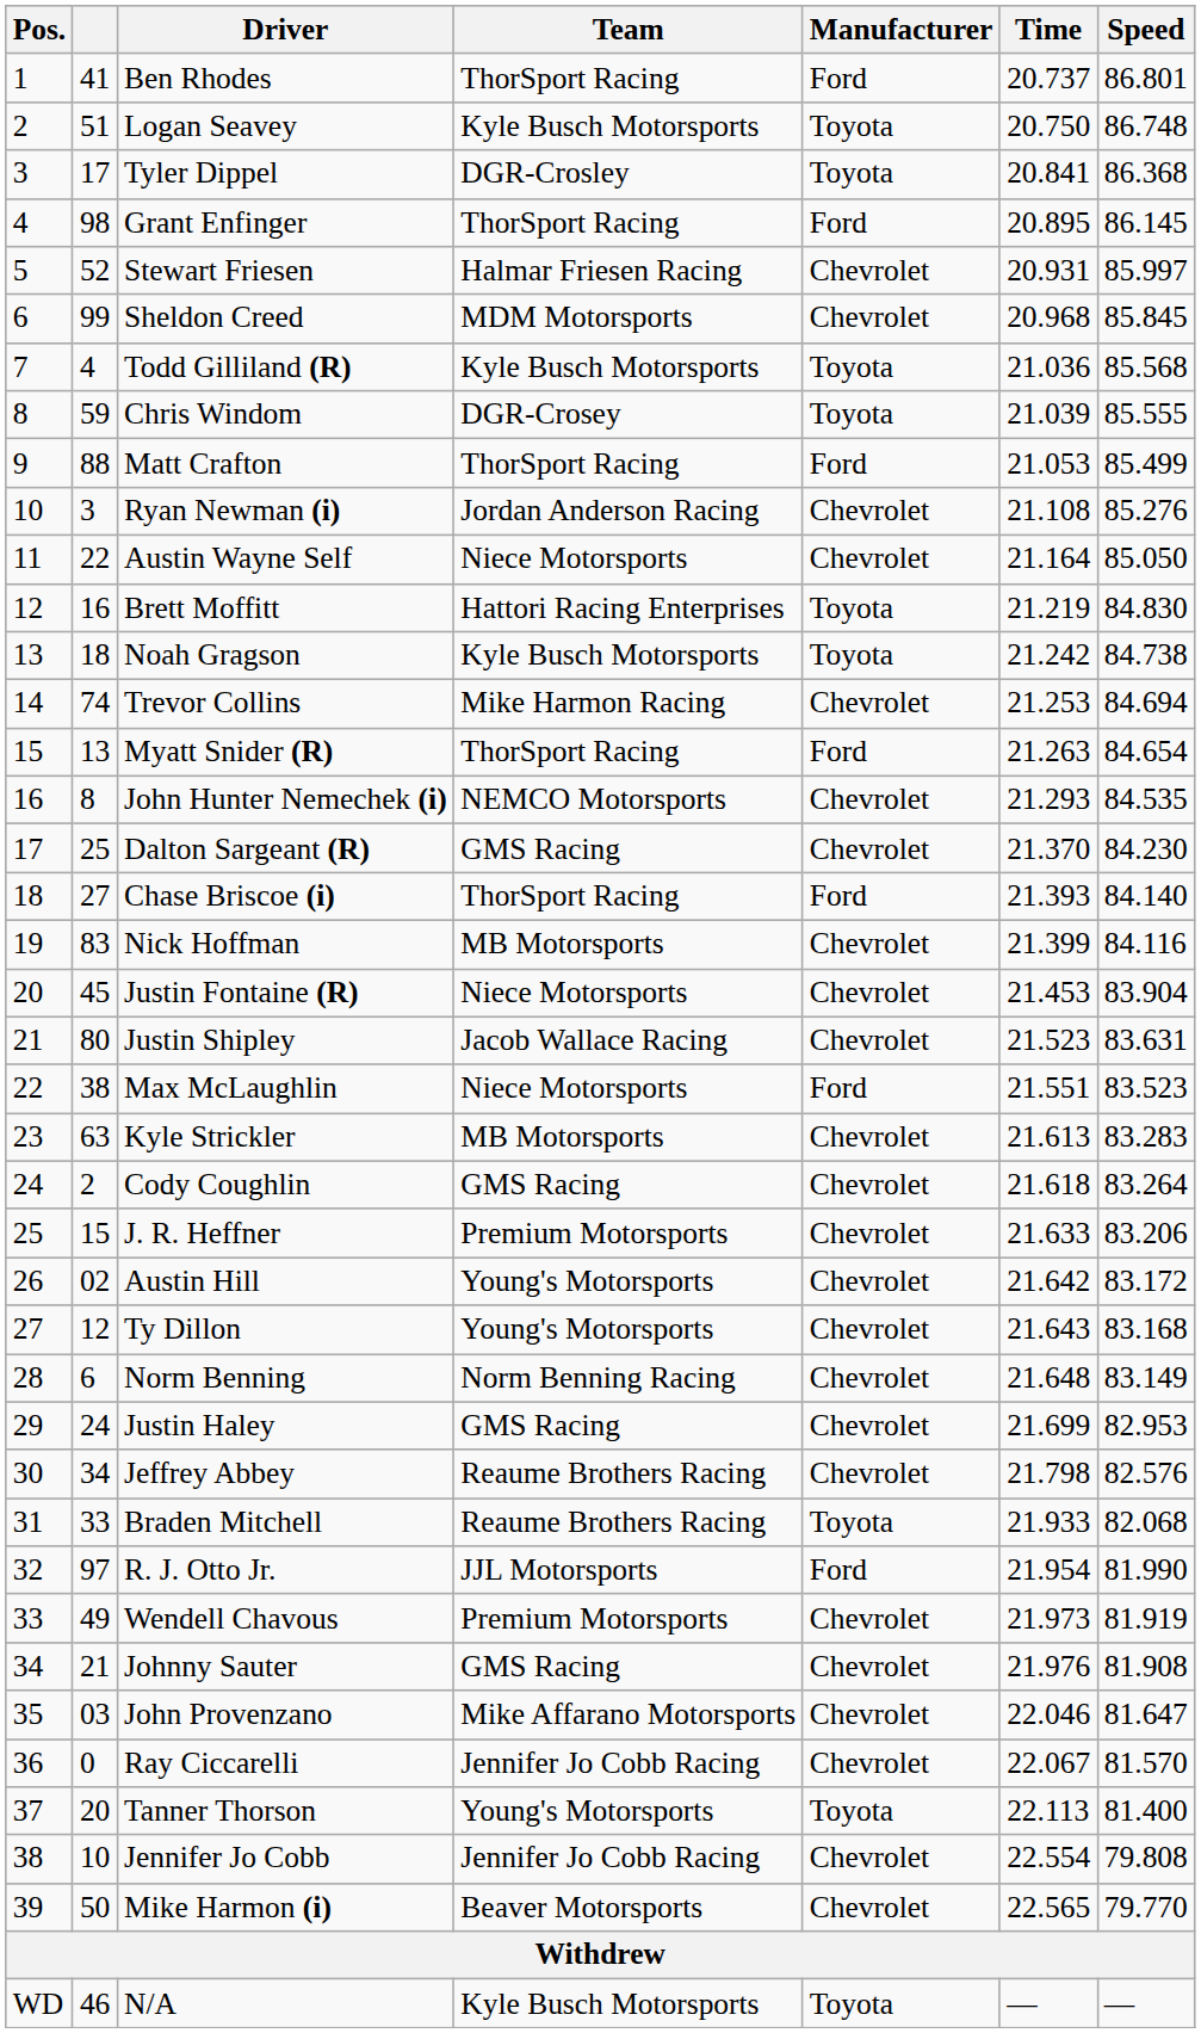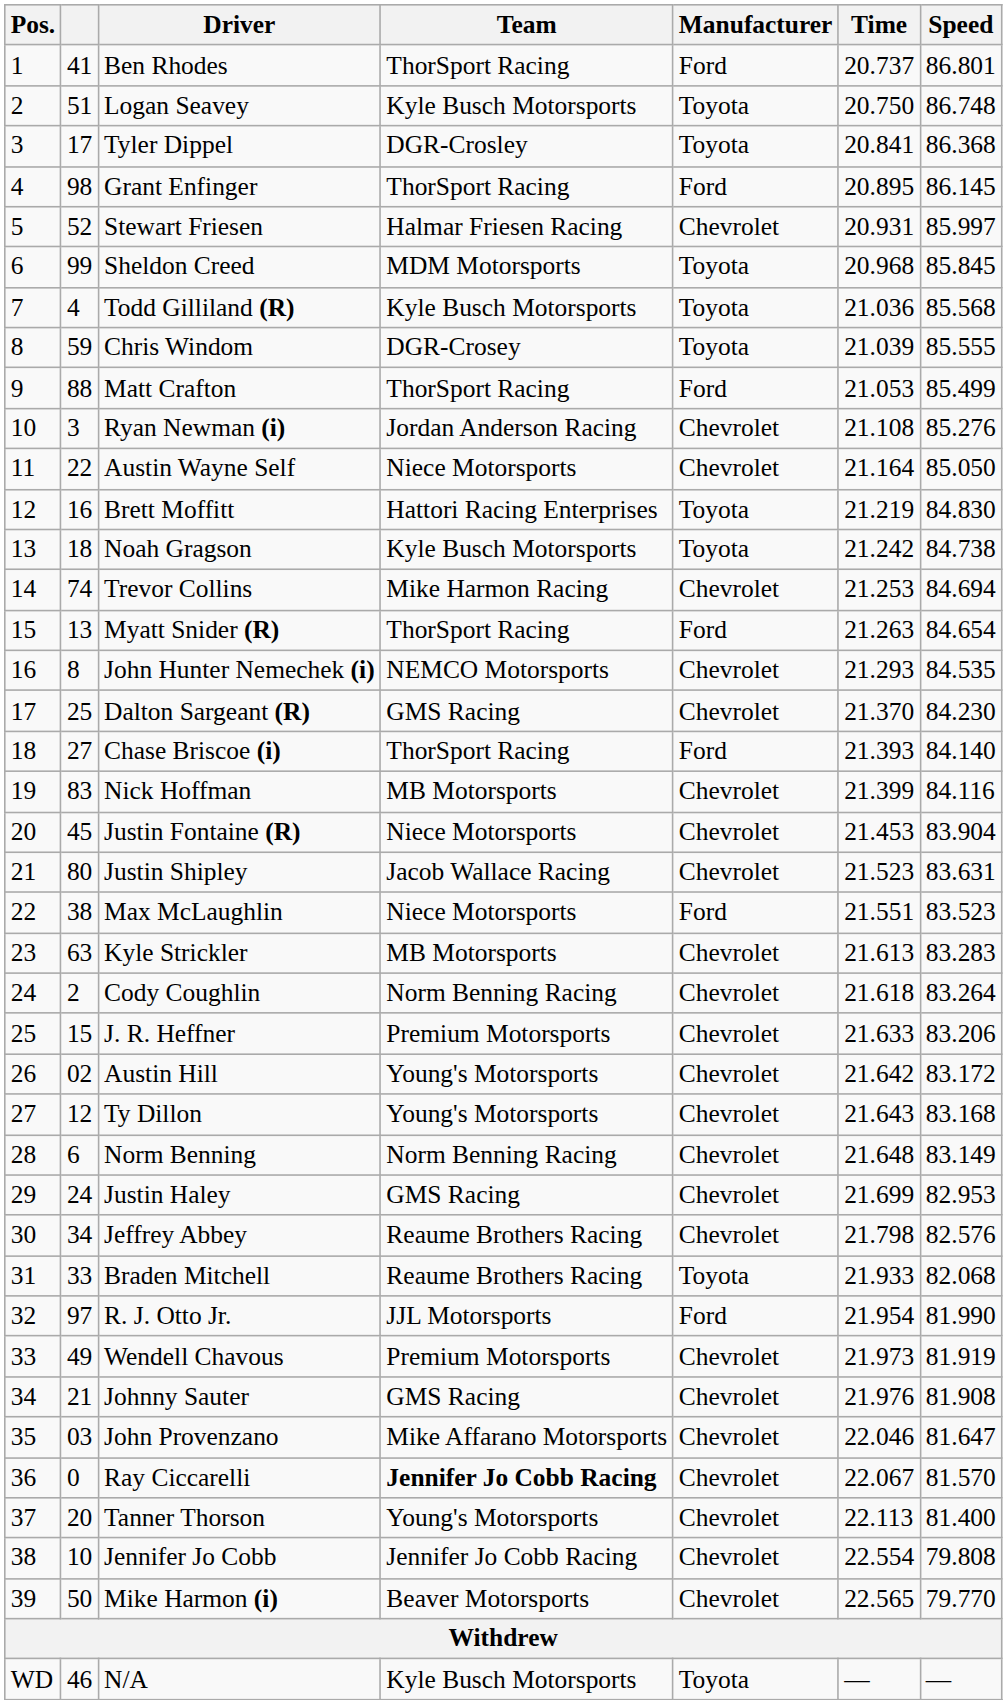Sheldon Creed | Manufacturer: Chevrolet -> Toyota
Cody Coughlin | Team: GMS Racing -> Norm Benning Racing
Ray Ciccarelli | Team: normal -> bold
Tanner Thorson | Manufacturer: Toyota -> Chevrolet
